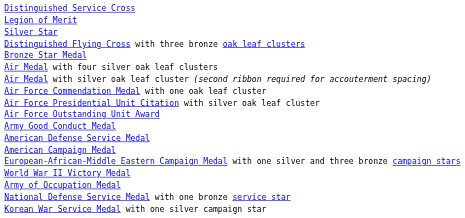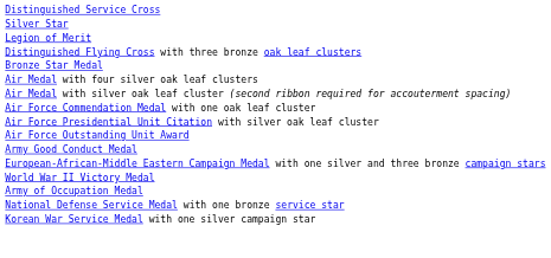rows swapped: Silver Star <-> Legion of Merit
- row: American Defense Service Medal
- row: American Campaign Medal
